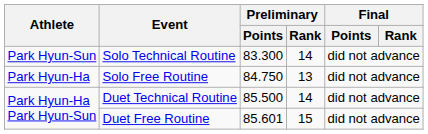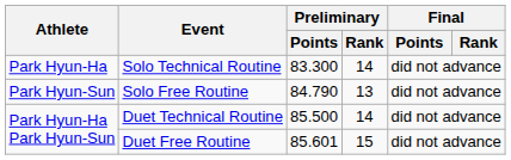Solo Technical Routine | Athlete: Park Hyun-Sun -> Park Hyun-Ha
Solo Free Routine | Athlete: Park Hyun-Ha -> Park Hyun-Sun
Solo Free Routine | Preliminary / Points: 84.750 -> 84.790
